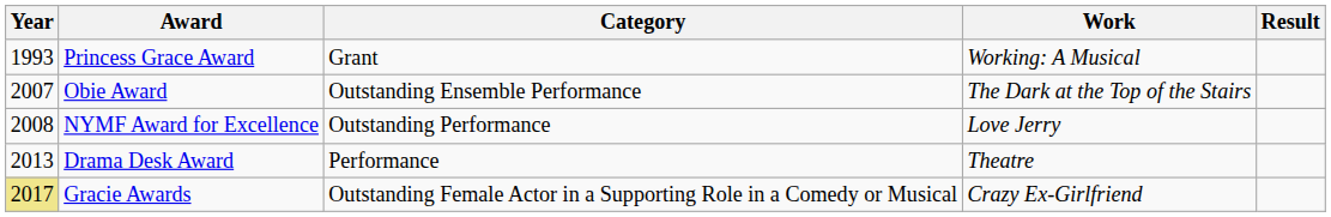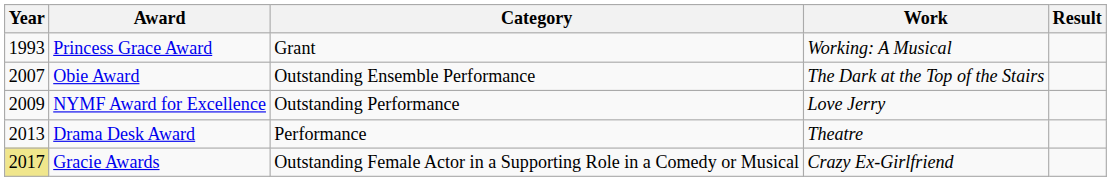NYMF Award for Excellence | Year: 2008 -> 2009
